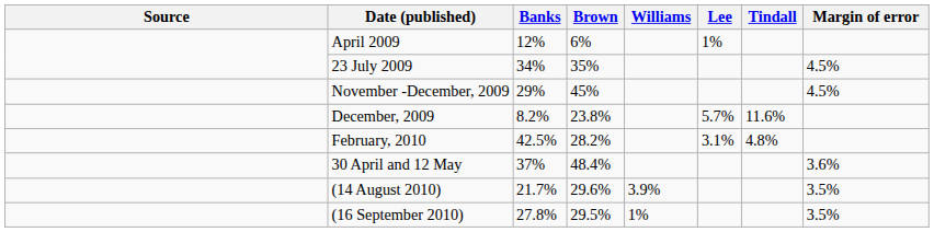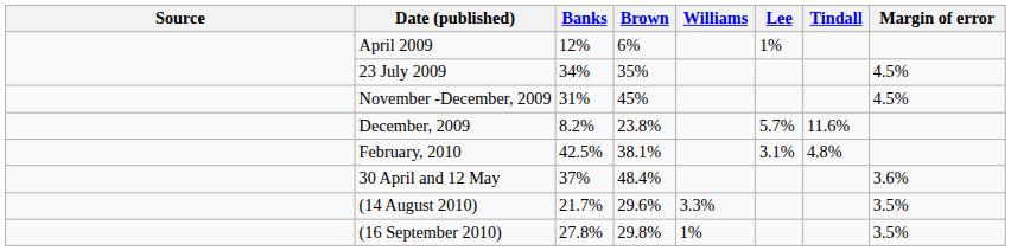November -December, 2009 | Banks: 29% -> 31%
February, 2010 | Brown: 28.2% -> 38.1%
(14 August 2010) | Williams: 3.9% -> 3.3%
(16 September 2010) | Brown: 29.5% -> 29.8%
